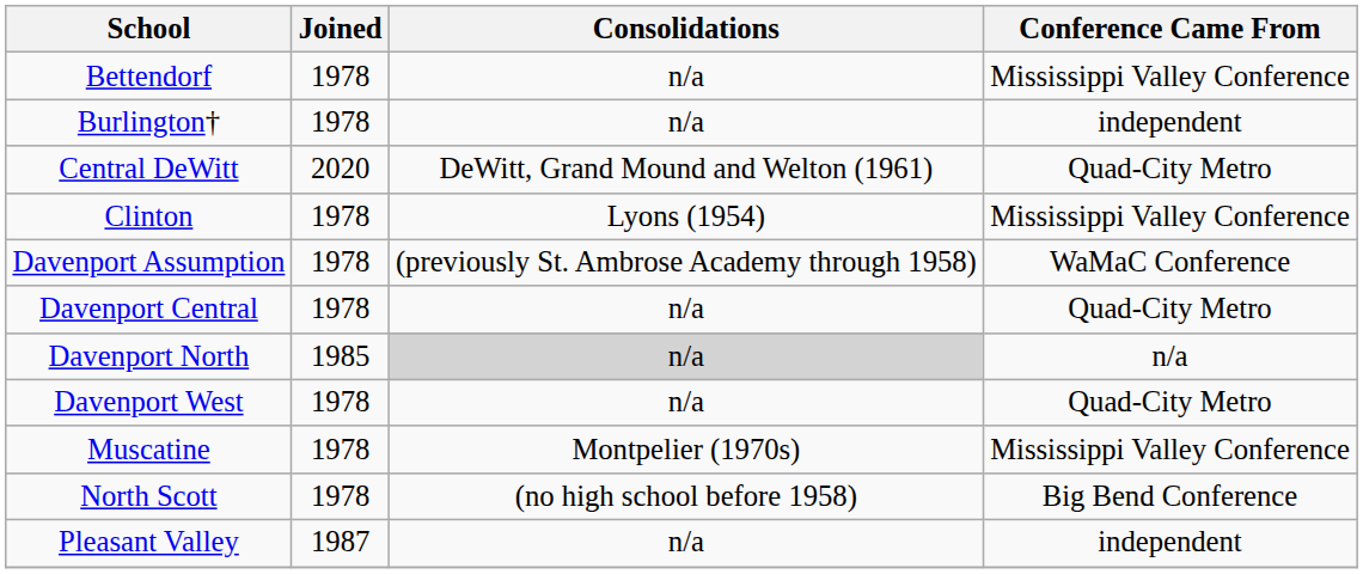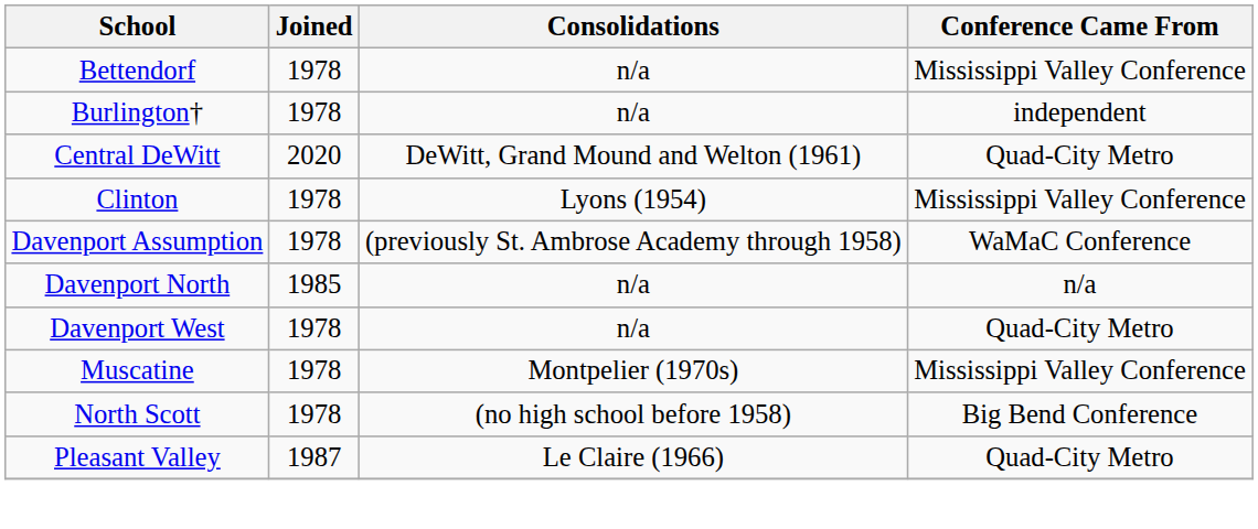- row: Davenport Central | 1978 | n/a | Quad-City Metro
Davenport North | Consolidations: lightgrey background -> no background
Pleasant Valley | Consolidations: n/a -> Le Claire (1966)
Pleasant Valley | Conference Came From: independent -> Quad-City Metro
